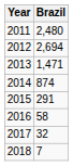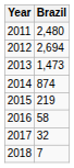2013 | Brazil: 1,471 -> 1,473
2015 | Brazil: 291 -> 219
